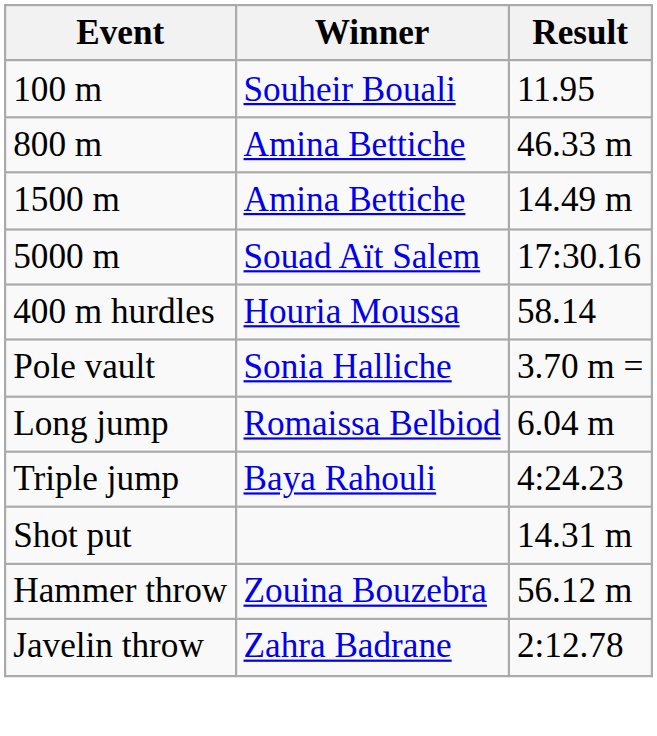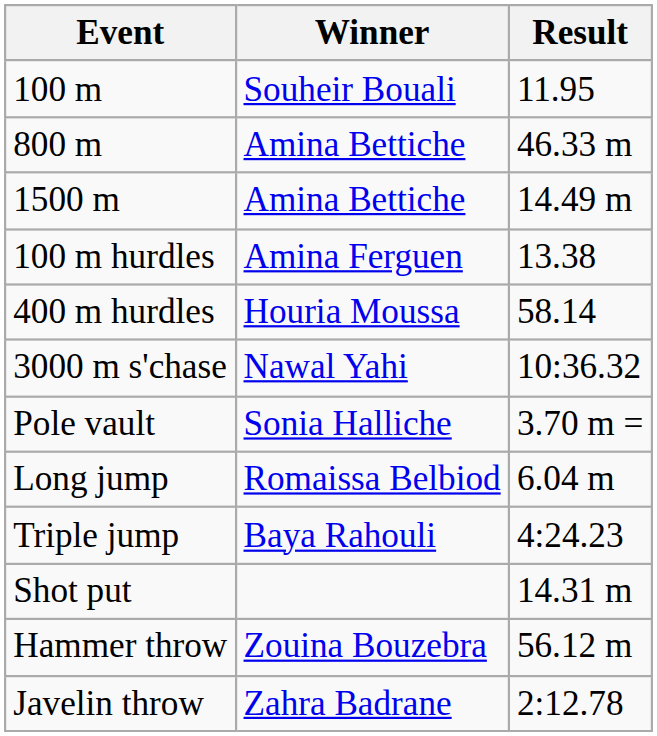- row: 5000 m | Souad Aït Salem | 17:30.16
+ row: 100 m hurdles | Amina Ferguen | 13.38
+ row: 3000 m s'chase | Nawal Yahi | 10:36.32
